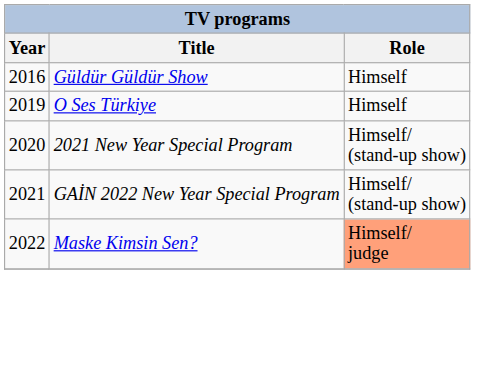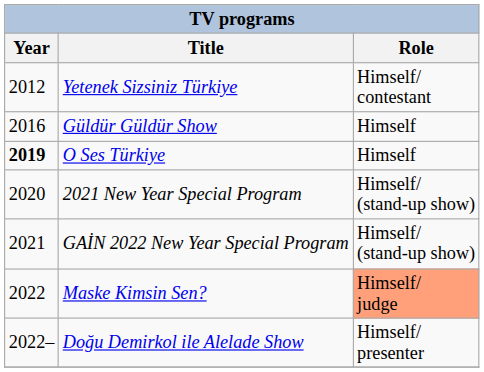+ row: 2012 | Yetenek Sizsiniz Türkiye | Himself/ contestant
O Ses Türkiye | Year: normal -> bold
+ row: 2022– | Doğu Demirkol ile Alelade Show | Himself/ presenter
